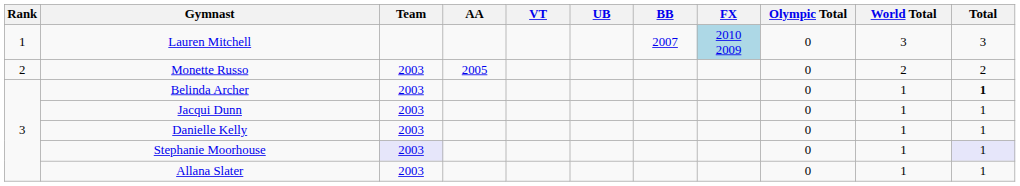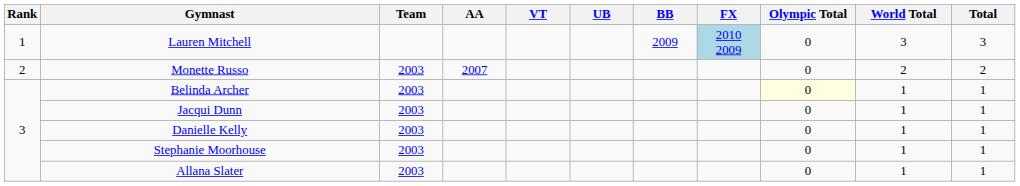Lauren Mitchell | BB: 2007 -> 2009
Monette Russo | AA: 2005 -> 2007
Belinda Archer | Olympic Total: no background -> lightyellow background
Belinda Archer | Total: bold -> normal
Stephanie Moorhouse | Team: lavender background -> no background
Stephanie Moorhouse | Total: lavender background -> no background
